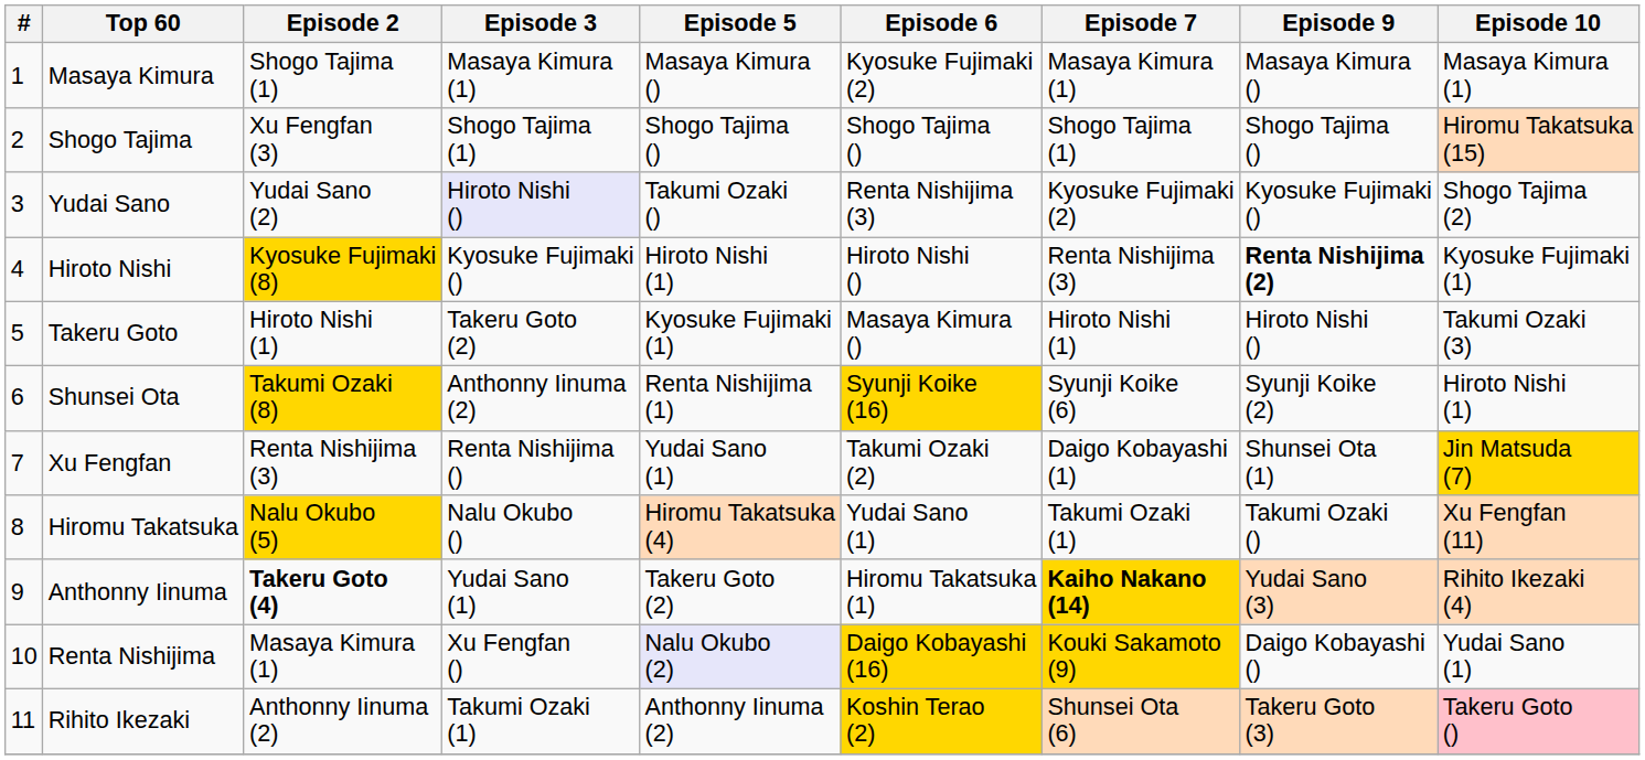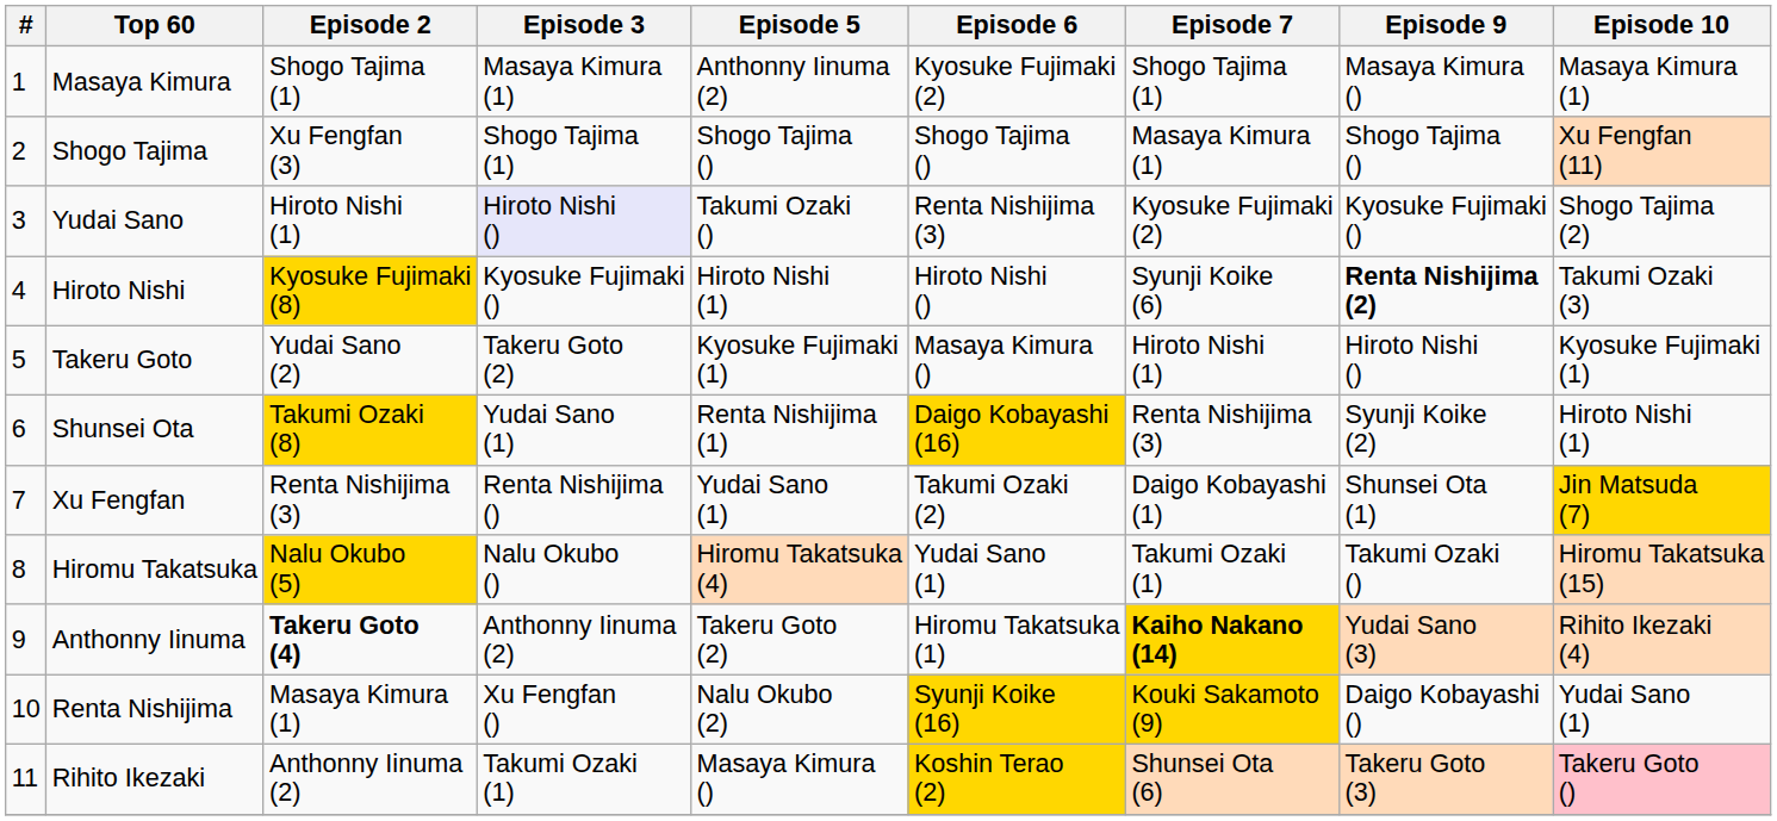Masaya Kimura | Episode 5: Masaya Kimura () -> Anthonny Iinuma (2)
Masaya Kimura | Episode 7: Masaya Kimura (1) -> Shogo Tajima (1)
Shogo Tajima | Episode 7: Shogo Tajima (1) -> Masaya Kimura (1)
Shogo Tajima | Episode 10: Hiromu Takatsuka (15) -> Xu Fengfan (11)
Yudai Sano | Episode 2: Yudai Sano (2) -> Hiroto Nishi (1)
Hiroto Nishi | Episode 7: Renta Nishijima (3) -> Syunji Koike (6)
Hiroto Nishi | Episode 10: Kyosuke Fujimaki (1) -> Takumi Ozaki (3)
Takeru Goto | Episode 2: Hiroto Nishi (1) -> Yudai Sano (2)
Takeru Goto | Episode 10: Takumi Ozaki (3) -> Kyosuke Fujimaki (1)
Shunsei Ota | Episode 3: Anthonny Iinuma (2) -> Yudai Sano (1)
Shunsei Ota | Episode 6: Syunji Koike (16) -> Daigo Kobayashi (16)
Shunsei Ota | Episode 7: Syunji Koike (6) -> Renta Nishijima (3)
Hiromu Takatsuka | Episode 10: Xu Fengfan (11) -> Hiromu Takatsuka (15)
Anthonny Iinuma | Episode 3: Yudai Sano (1) -> Anthonny Iinuma (2)
Renta Nishijima | Episode 5: lavender background -> no background
Renta Nishijima | Episode 6: Daigo Kobayashi (16) -> Syunji Koike (16)
Rihito Ikezaki | Episode 5: Anthonny Iinuma (2) -> Masaya Kimura ()
